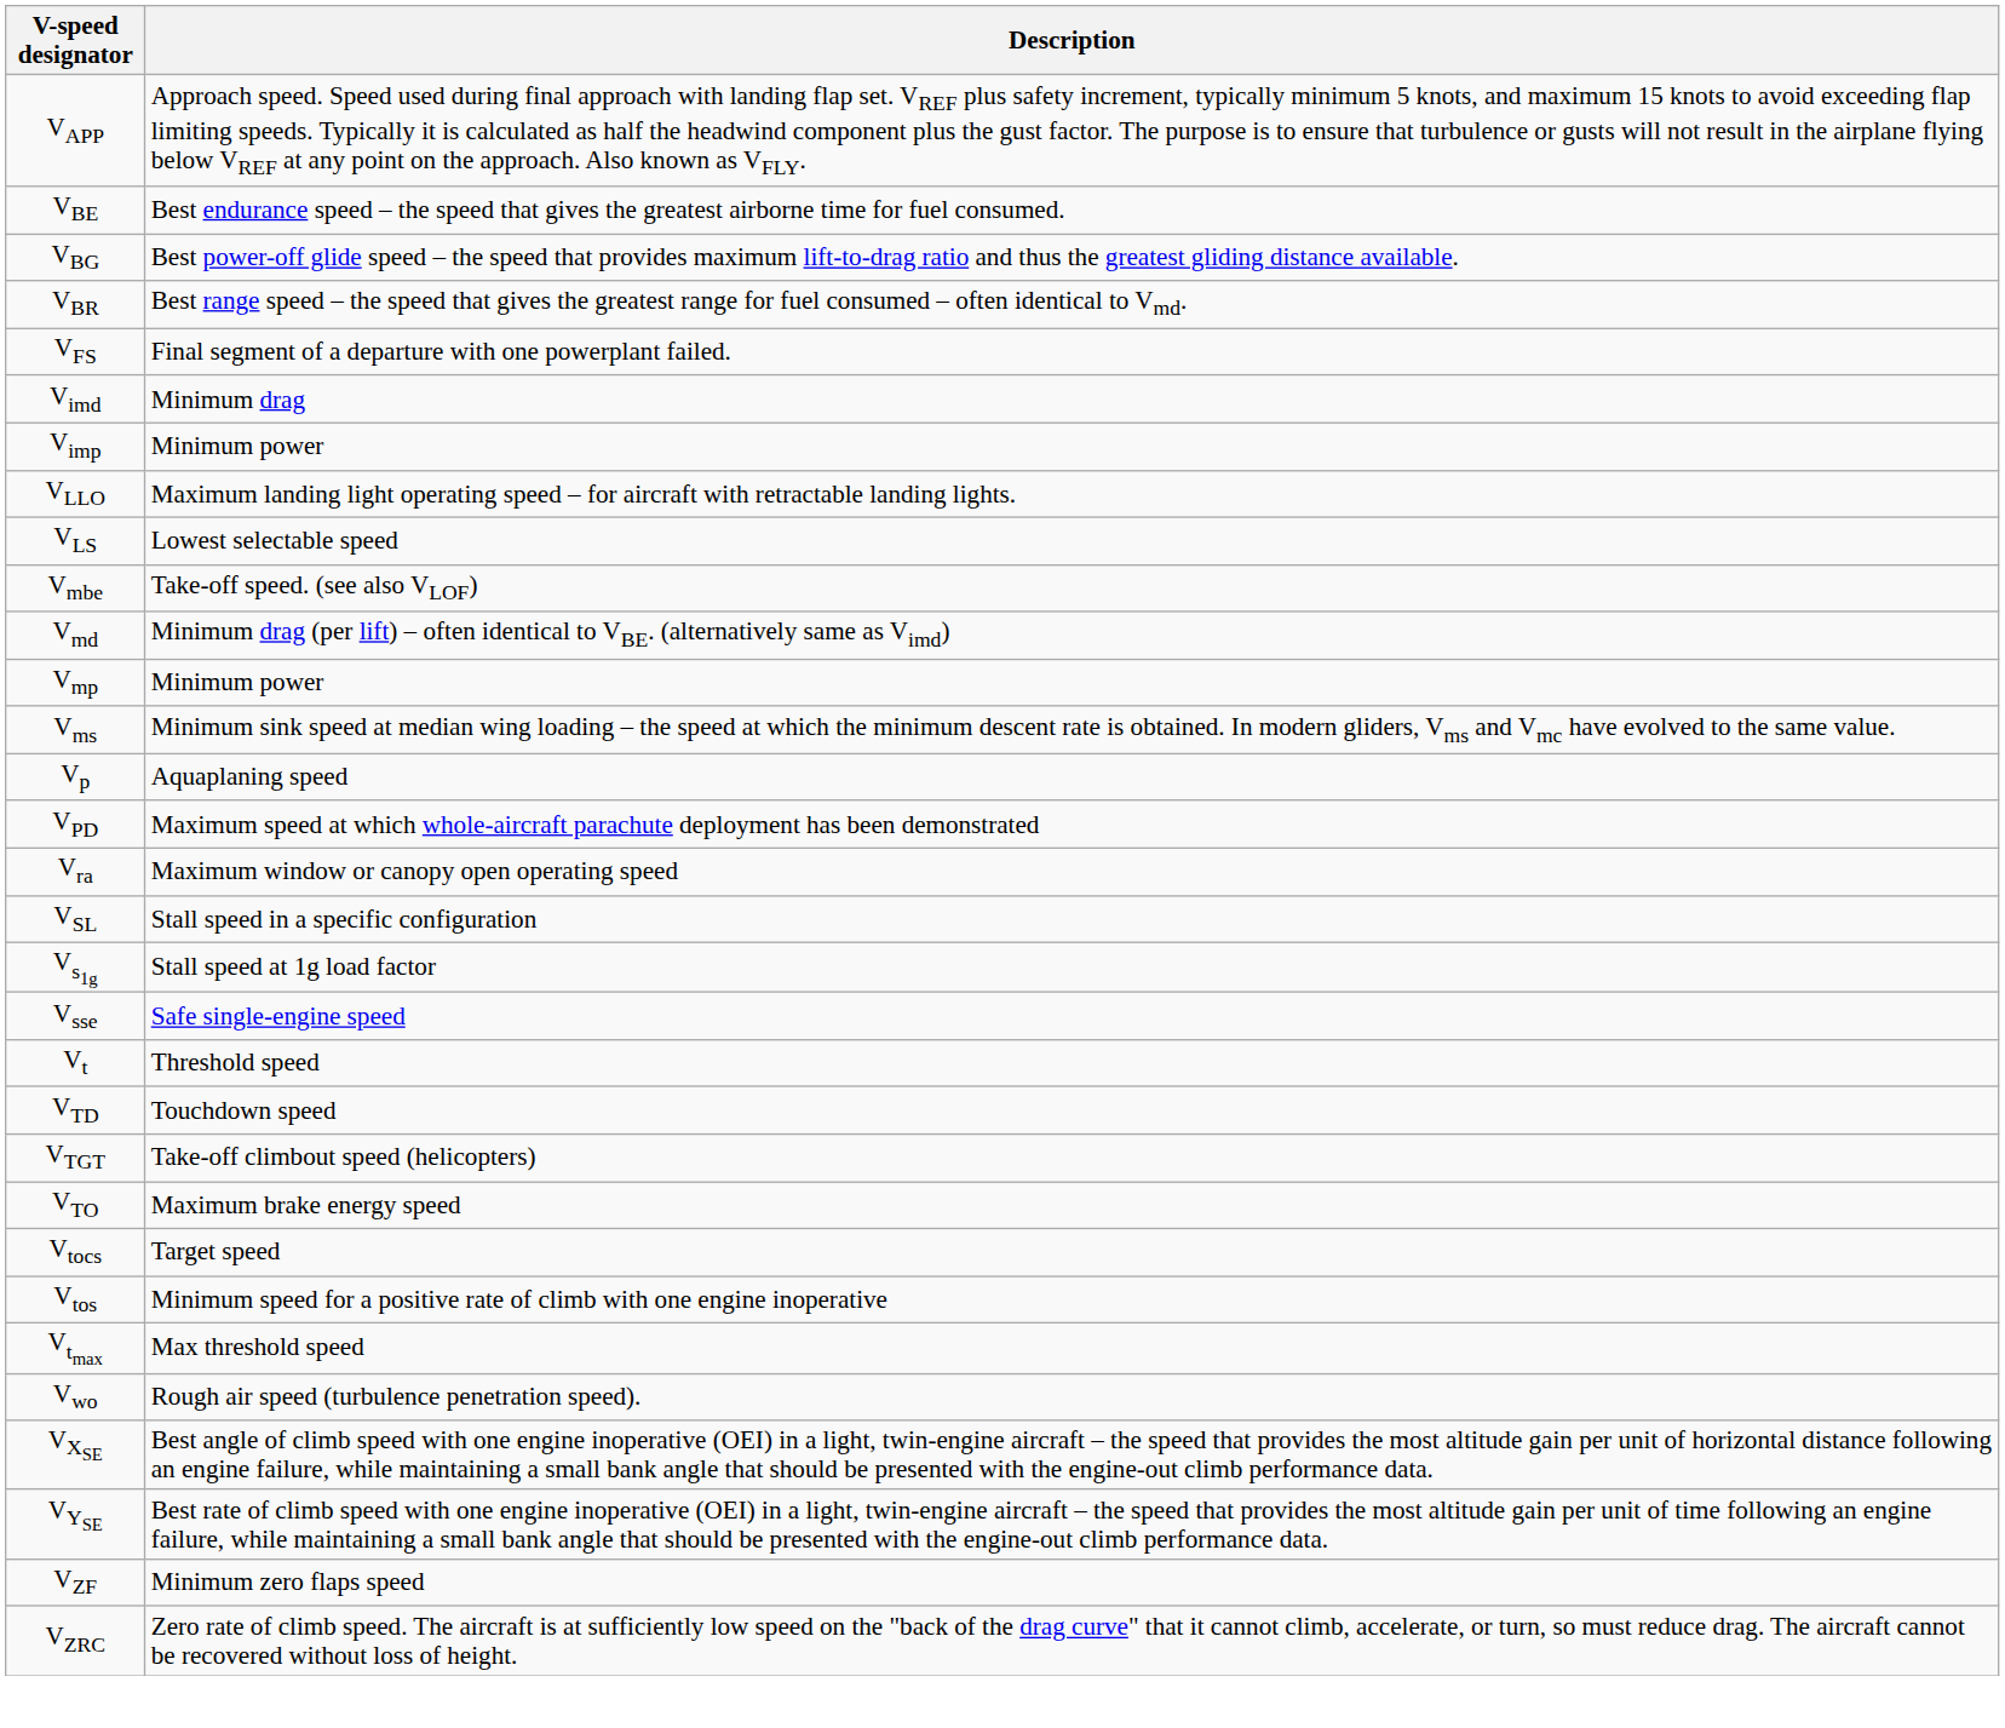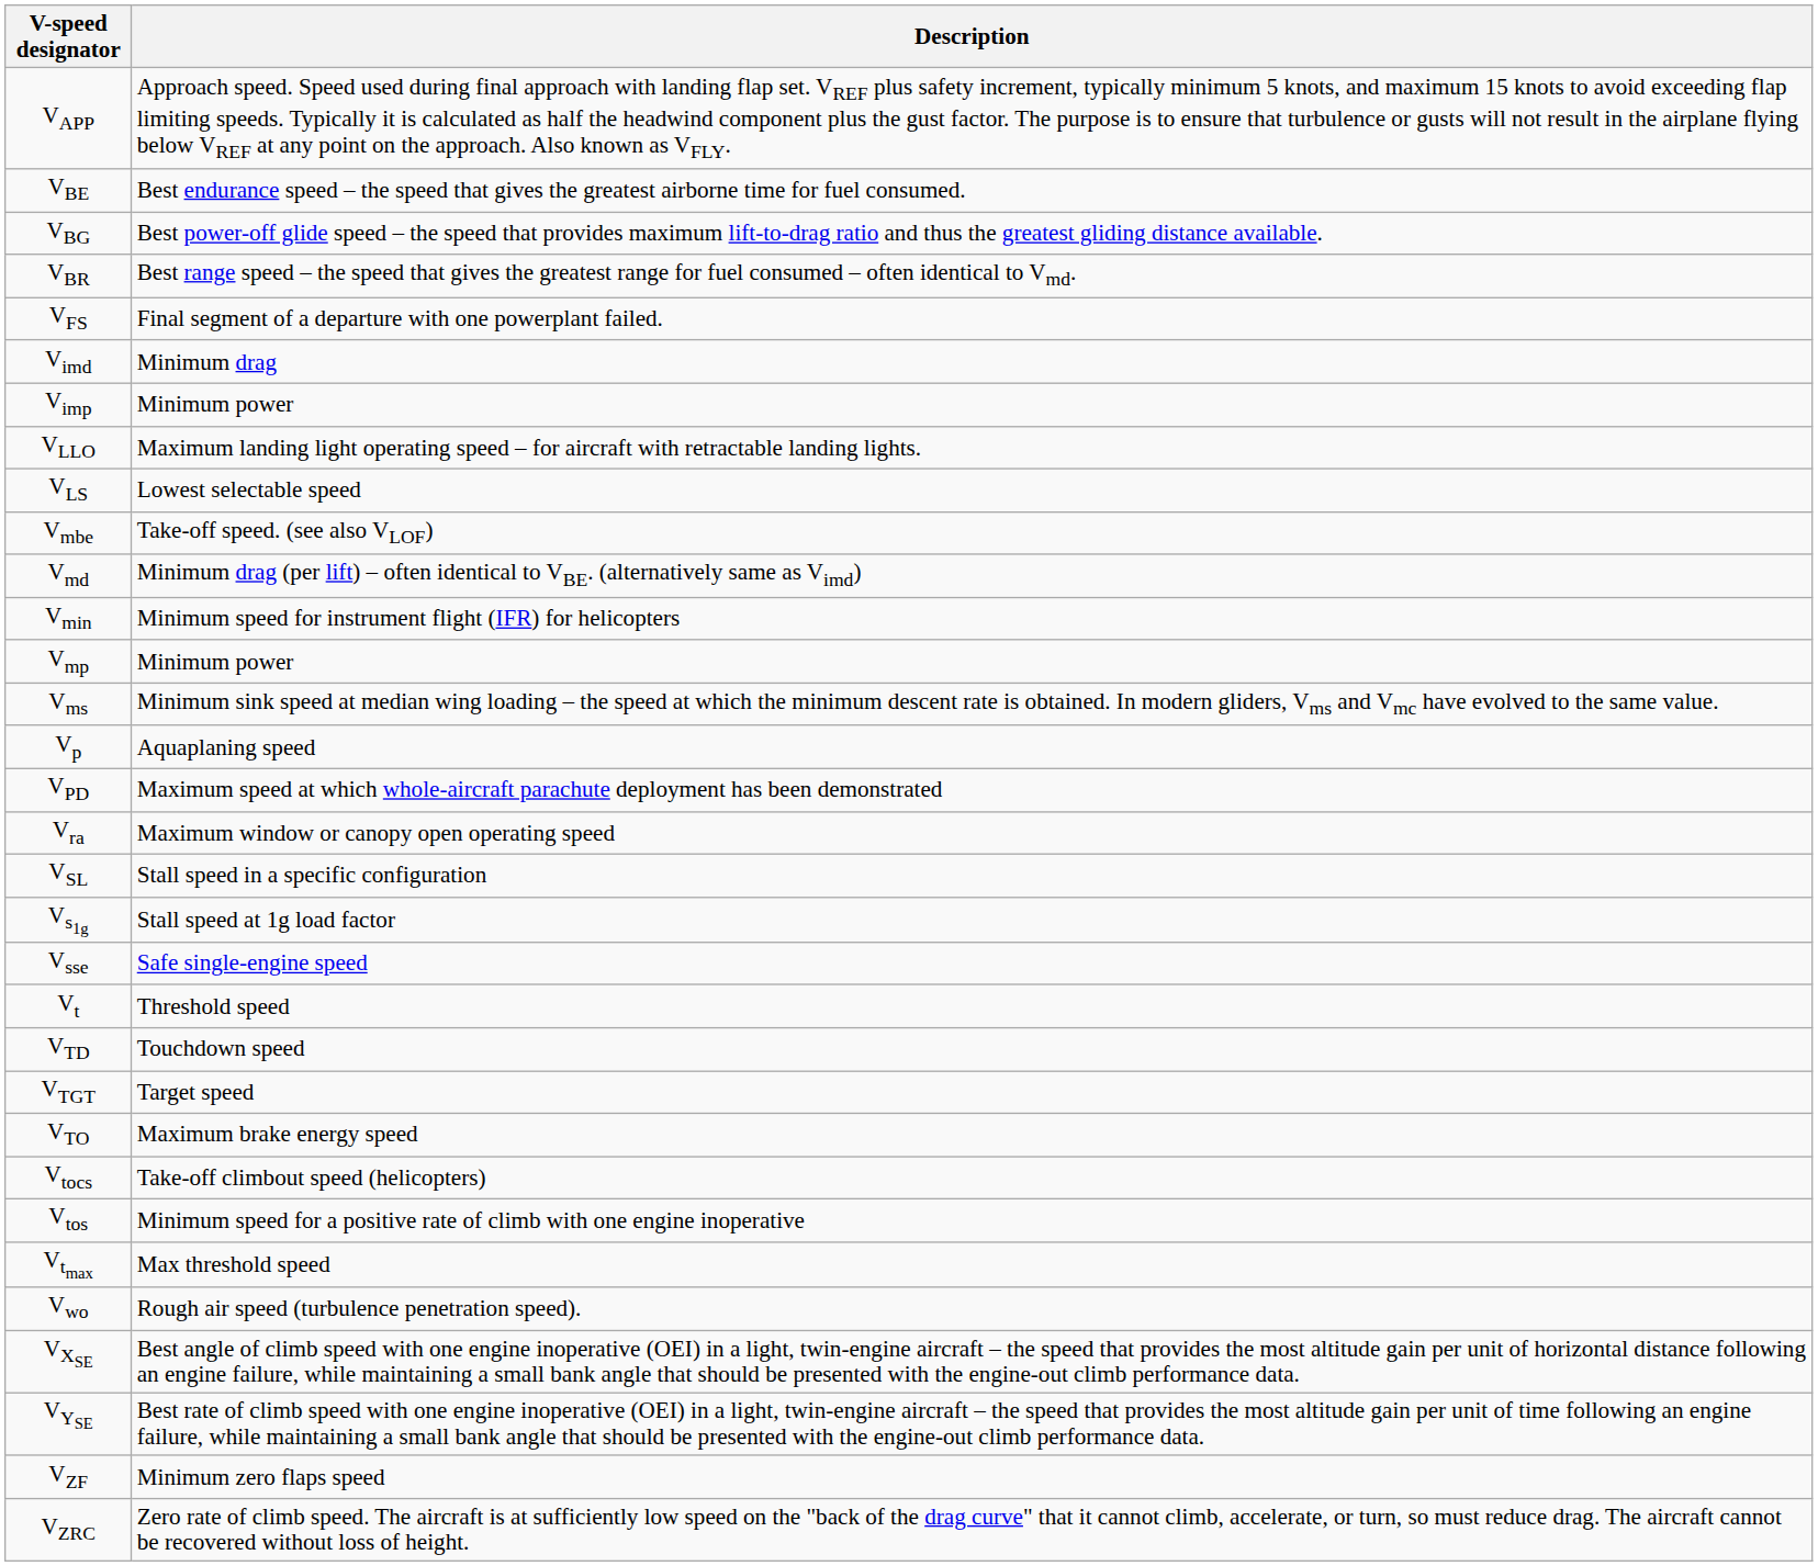+ row: Vmin | Minimum speed for instrument flight (IFR) for helicopters
VTGT | Description: Take-off climbout speed (helicopters) -> Target speed
Vtocs | Description: Target speed -> Take-off climbout speed (helicopters)
